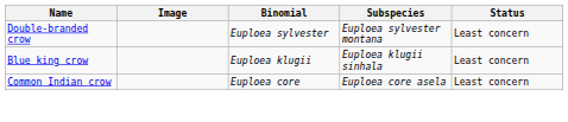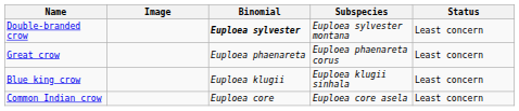Double-branded crow | Binomial: normal -> bold
+ row: Great crow | Euploea phaenareta | Euploea phaenareta corus | Least concern
